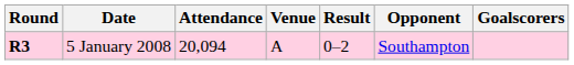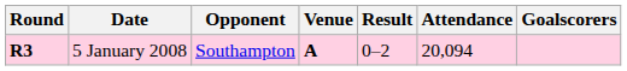columns swapped: Opponent <-> Attendance
5 January 2008 | Venue: normal -> bold
